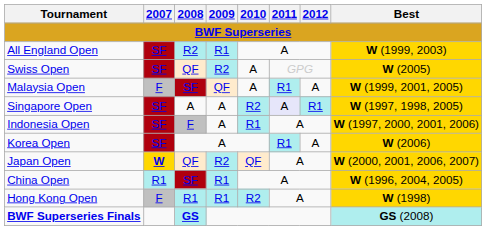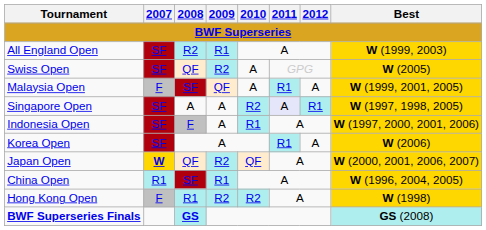Hong Kong Open | 2009: R1 -> R2
